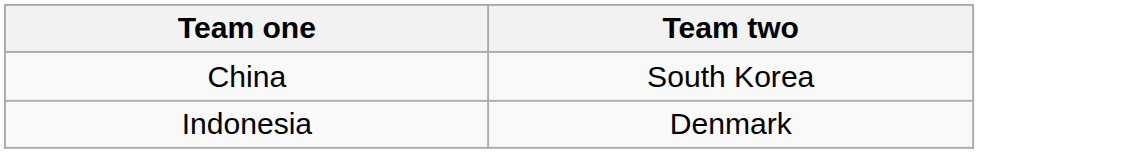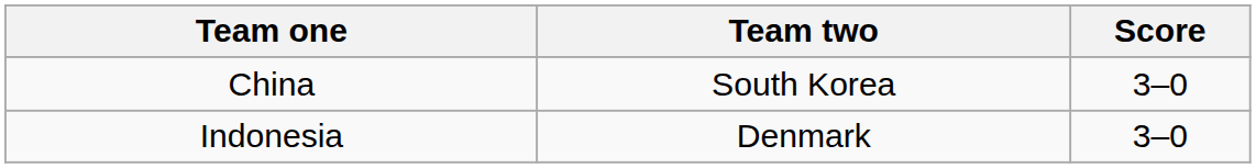+ column: Score | 3–0 | 3–0
